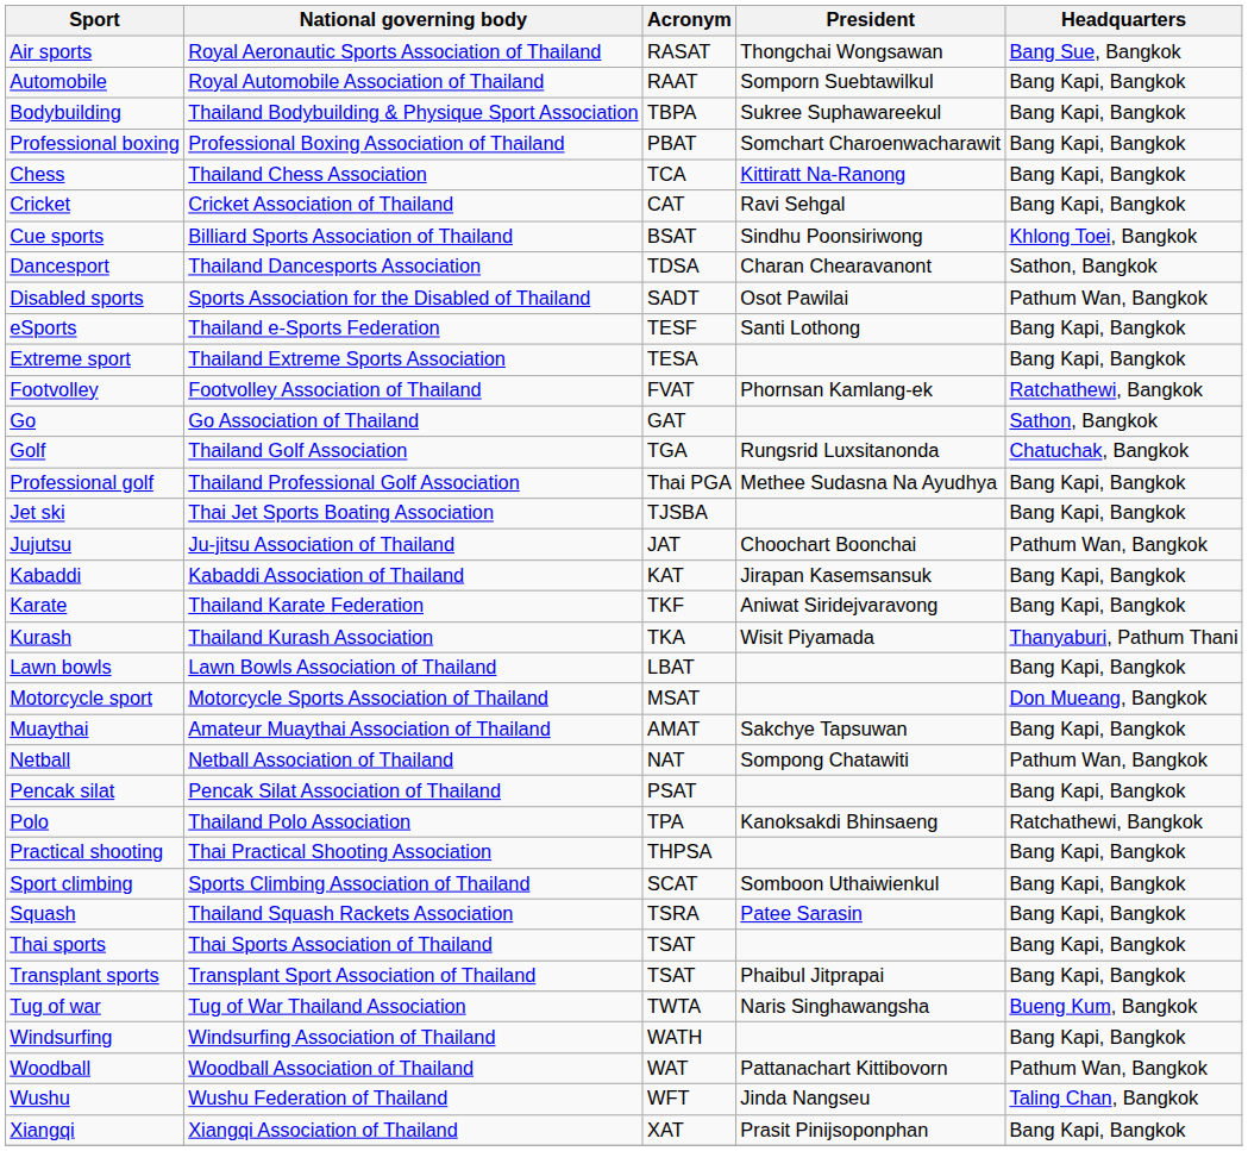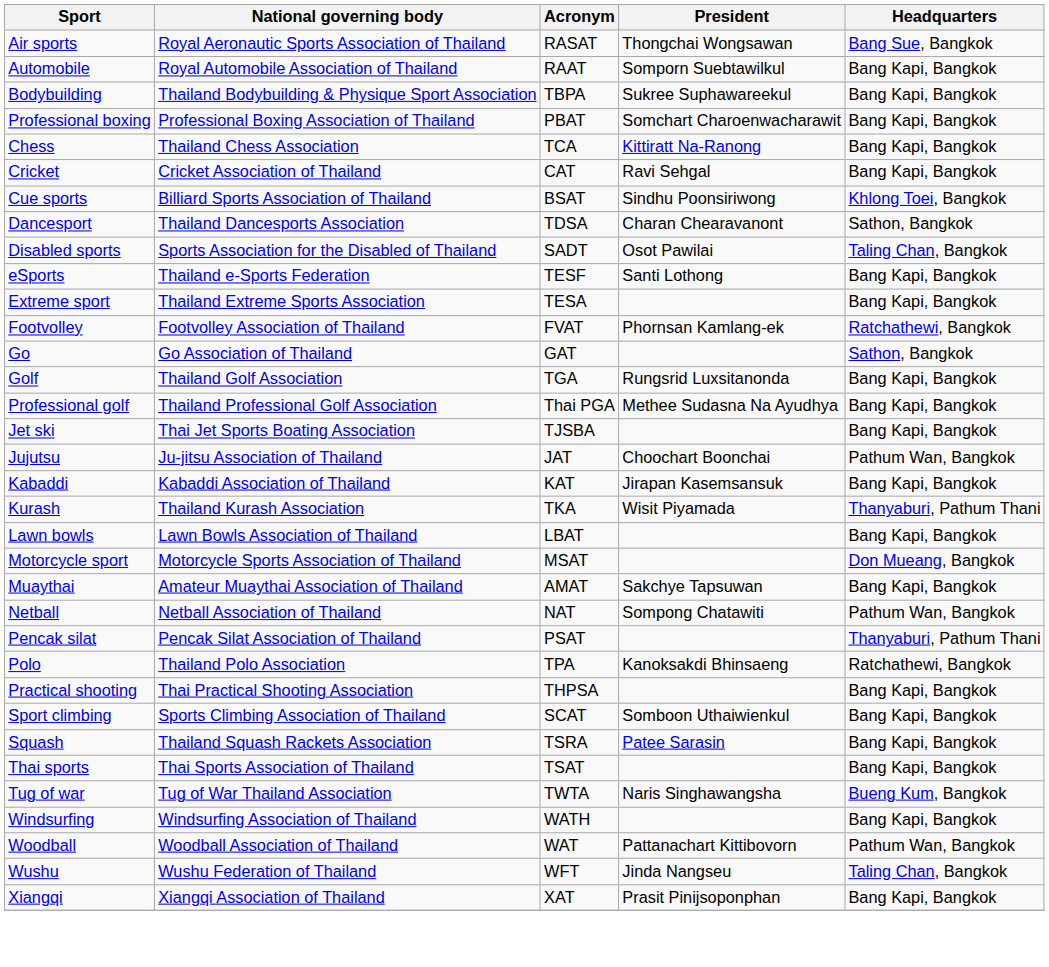Disabled sports | Headquarters: Pathum Wan, Bangkok -> Taling Chan, Bangkok
Golf | Headquarters: Chatuchak, Bangkok -> Bang Kapi, Bangkok
- row: Karate | Thailand Karate Federation | TKF | Aniwat Siridejvaravong | Bang Kapi, Bangkok
Pencak silat | Headquarters: Bang Kapi, Bangkok -> Thanyaburi, Pathum Thani
- row: Transplant sports | Transplant Sport Association of Thailand | TSAT | Phaibul Jitprapai | Bang Kapi, Bangkok
